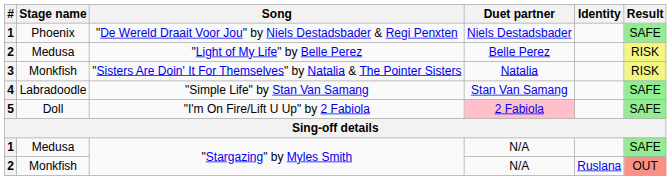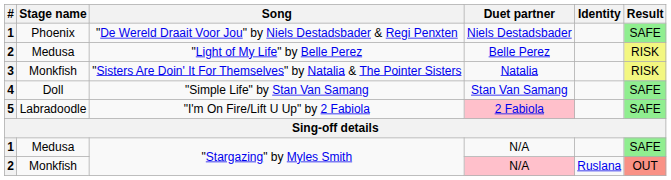"Simple Life" by Stan Van Samang | Stage name: Labradoodle -> Doll
"I'm On Fire/Lift U Up" by 2 Fabiola | Stage name: Doll -> Labradoodle
2 / "Stargazing" by Myles Smith | Duet partner: no background -> pink background
